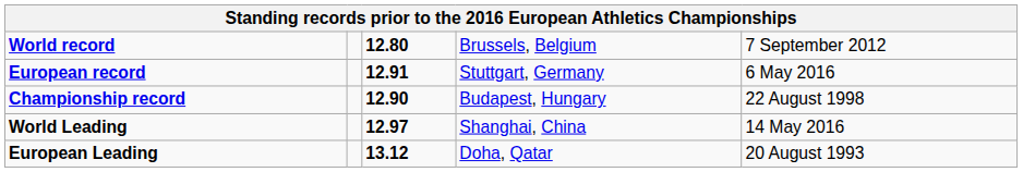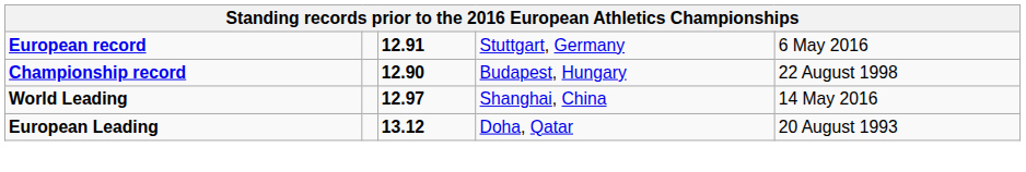- row: World record | 12.80 | Brussels, Belgium | 7 September 2012
